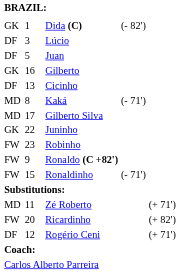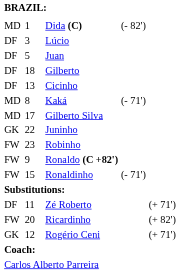Dida (C) | column 1: GK -> MD
Gilberto | column 1: GK -> DF
Gilberto | column 2: 16 -> 18
Zé Roberto | column 1: MD -> DF
Rogério Ceni | column 1: DF -> GK
